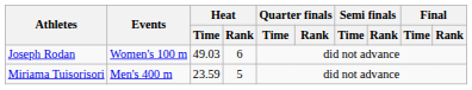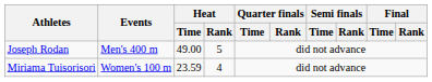Joseph Rodan | Events: Women's 100 m -> Men's 400 m
Joseph Rodan | Heat / Time: 49.03 -> 49.00
Joseph Rodan | Heat / Rank: 6 -> 5
Miriama Tuisorisori | Events: Men's 400 m -> Women's 100 m
Miriama Tuisorisori | Heat / Rank: 5 -> 4
